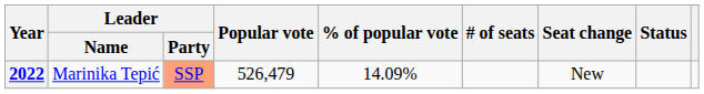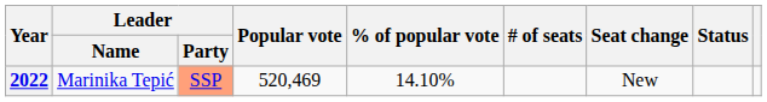2022 | Popular vote: 526,479 -> 520,469
2022 | % of popular vote: 14.09% -> 14.10%
